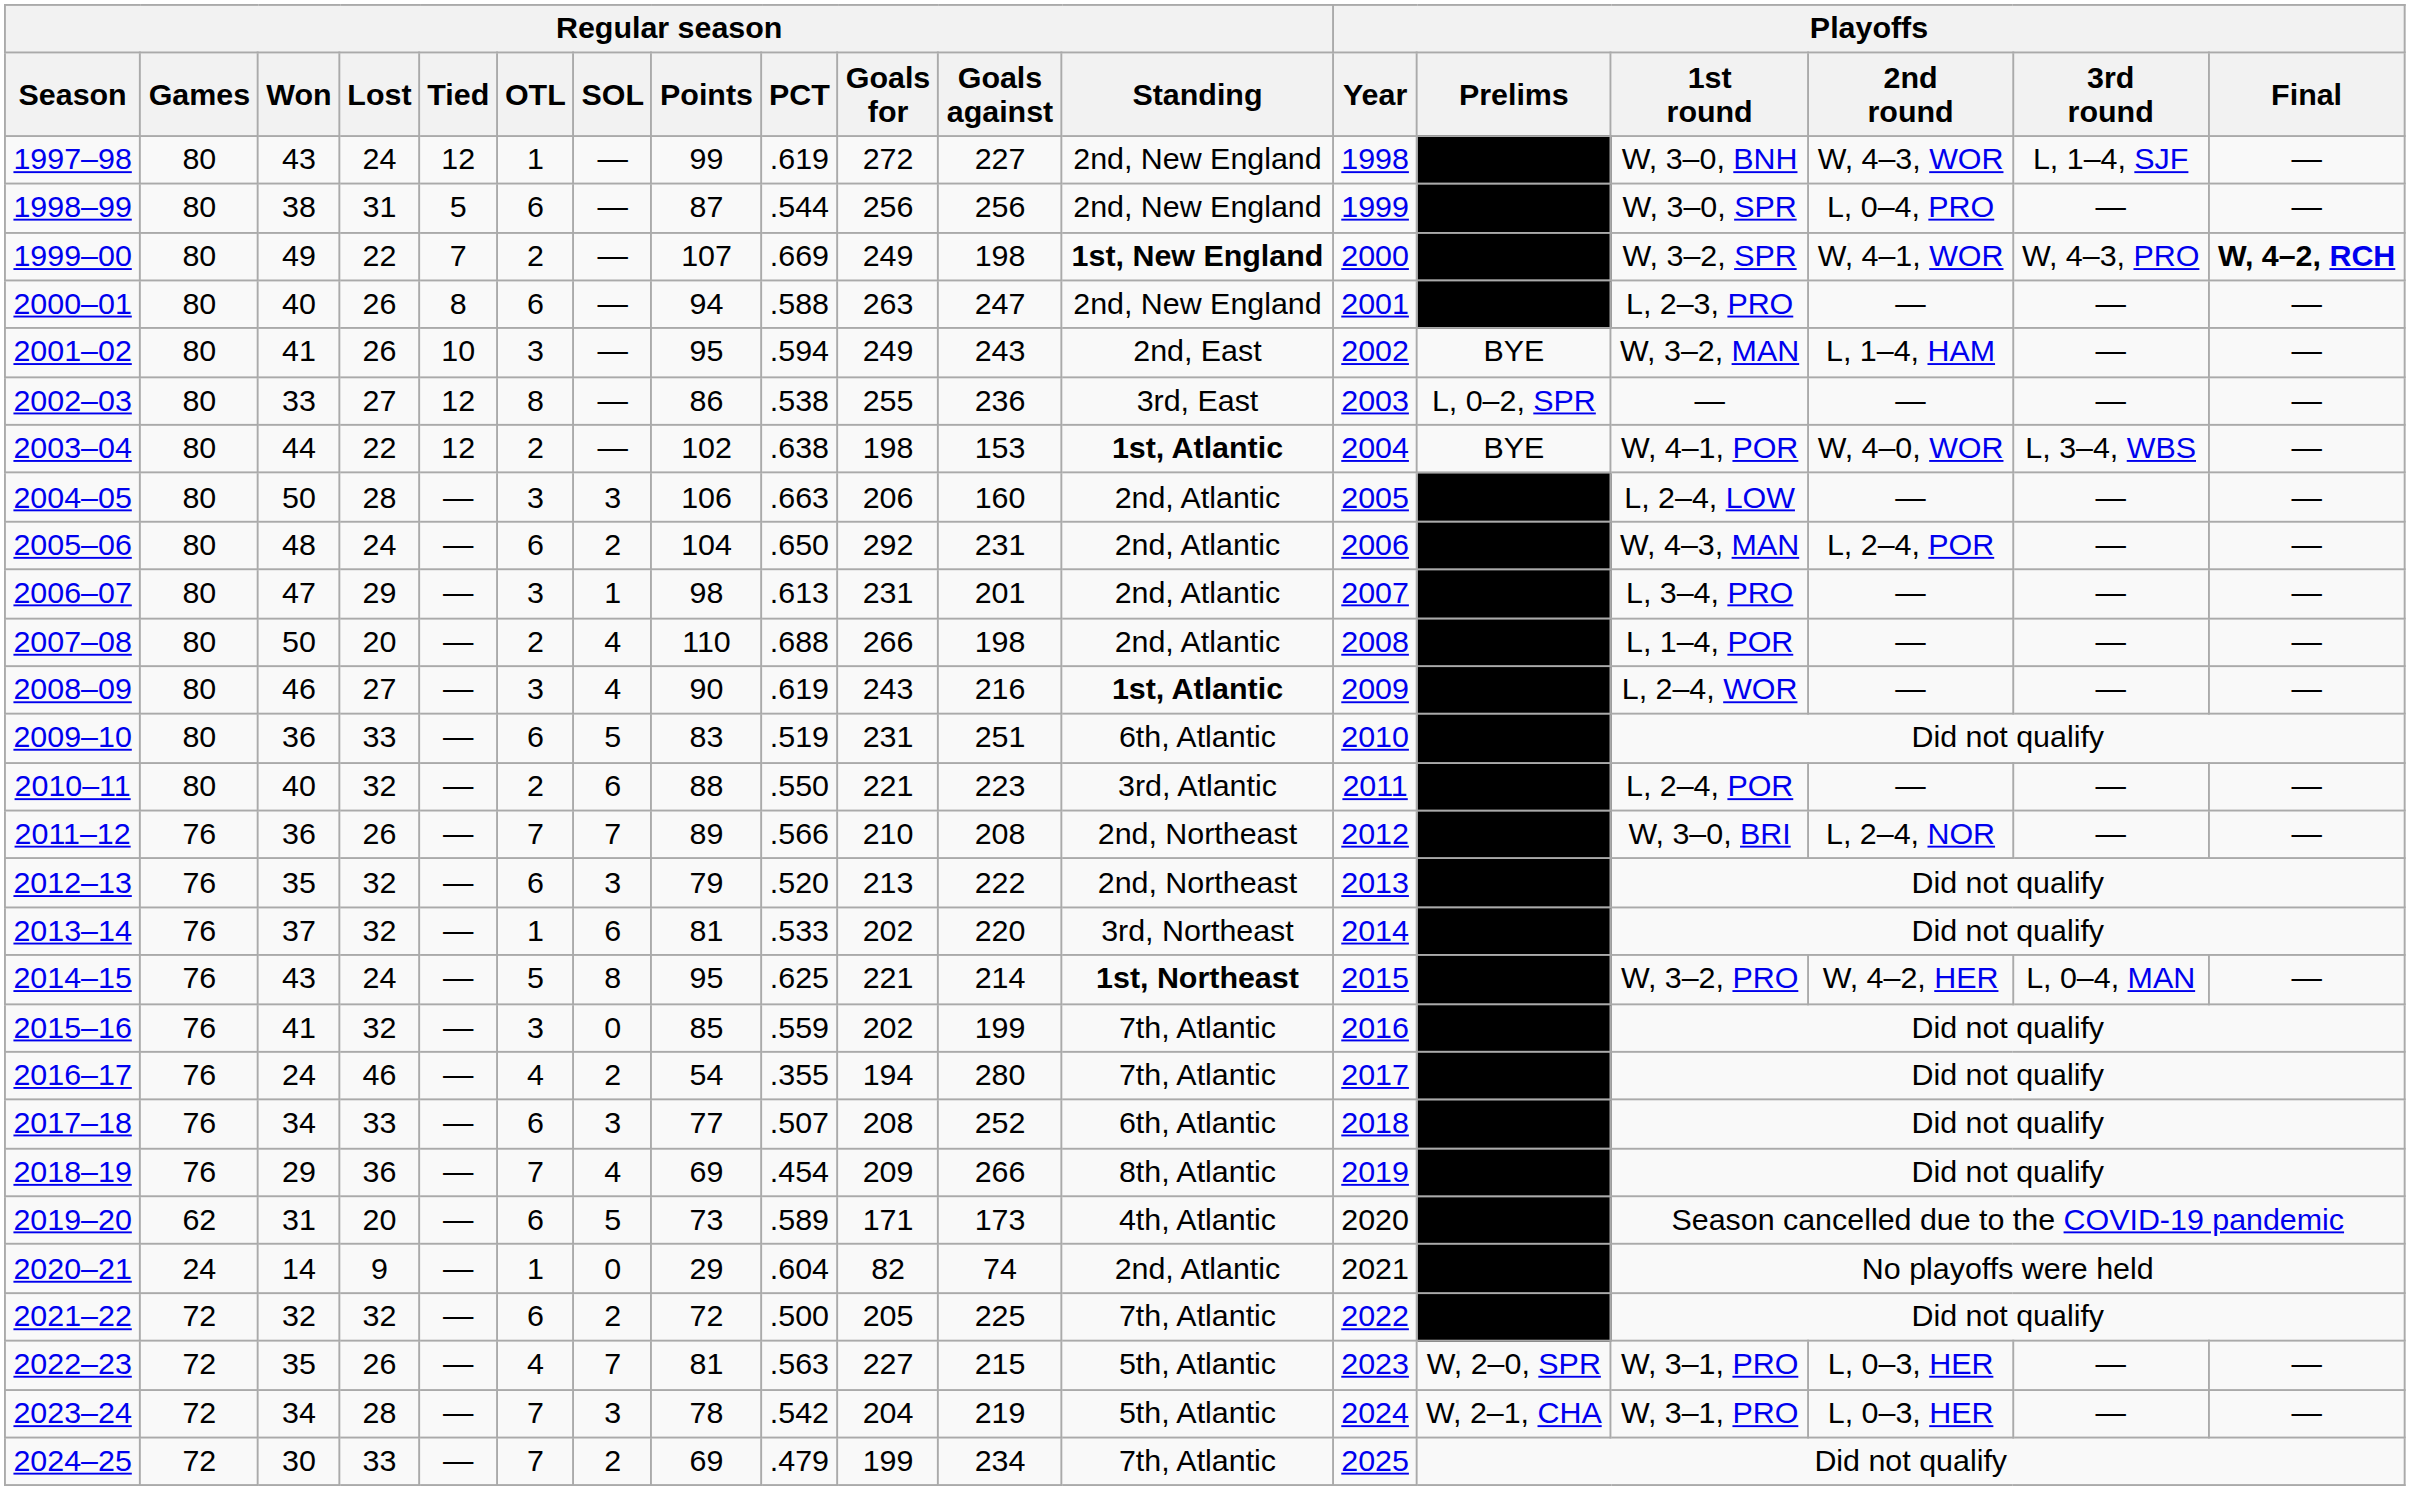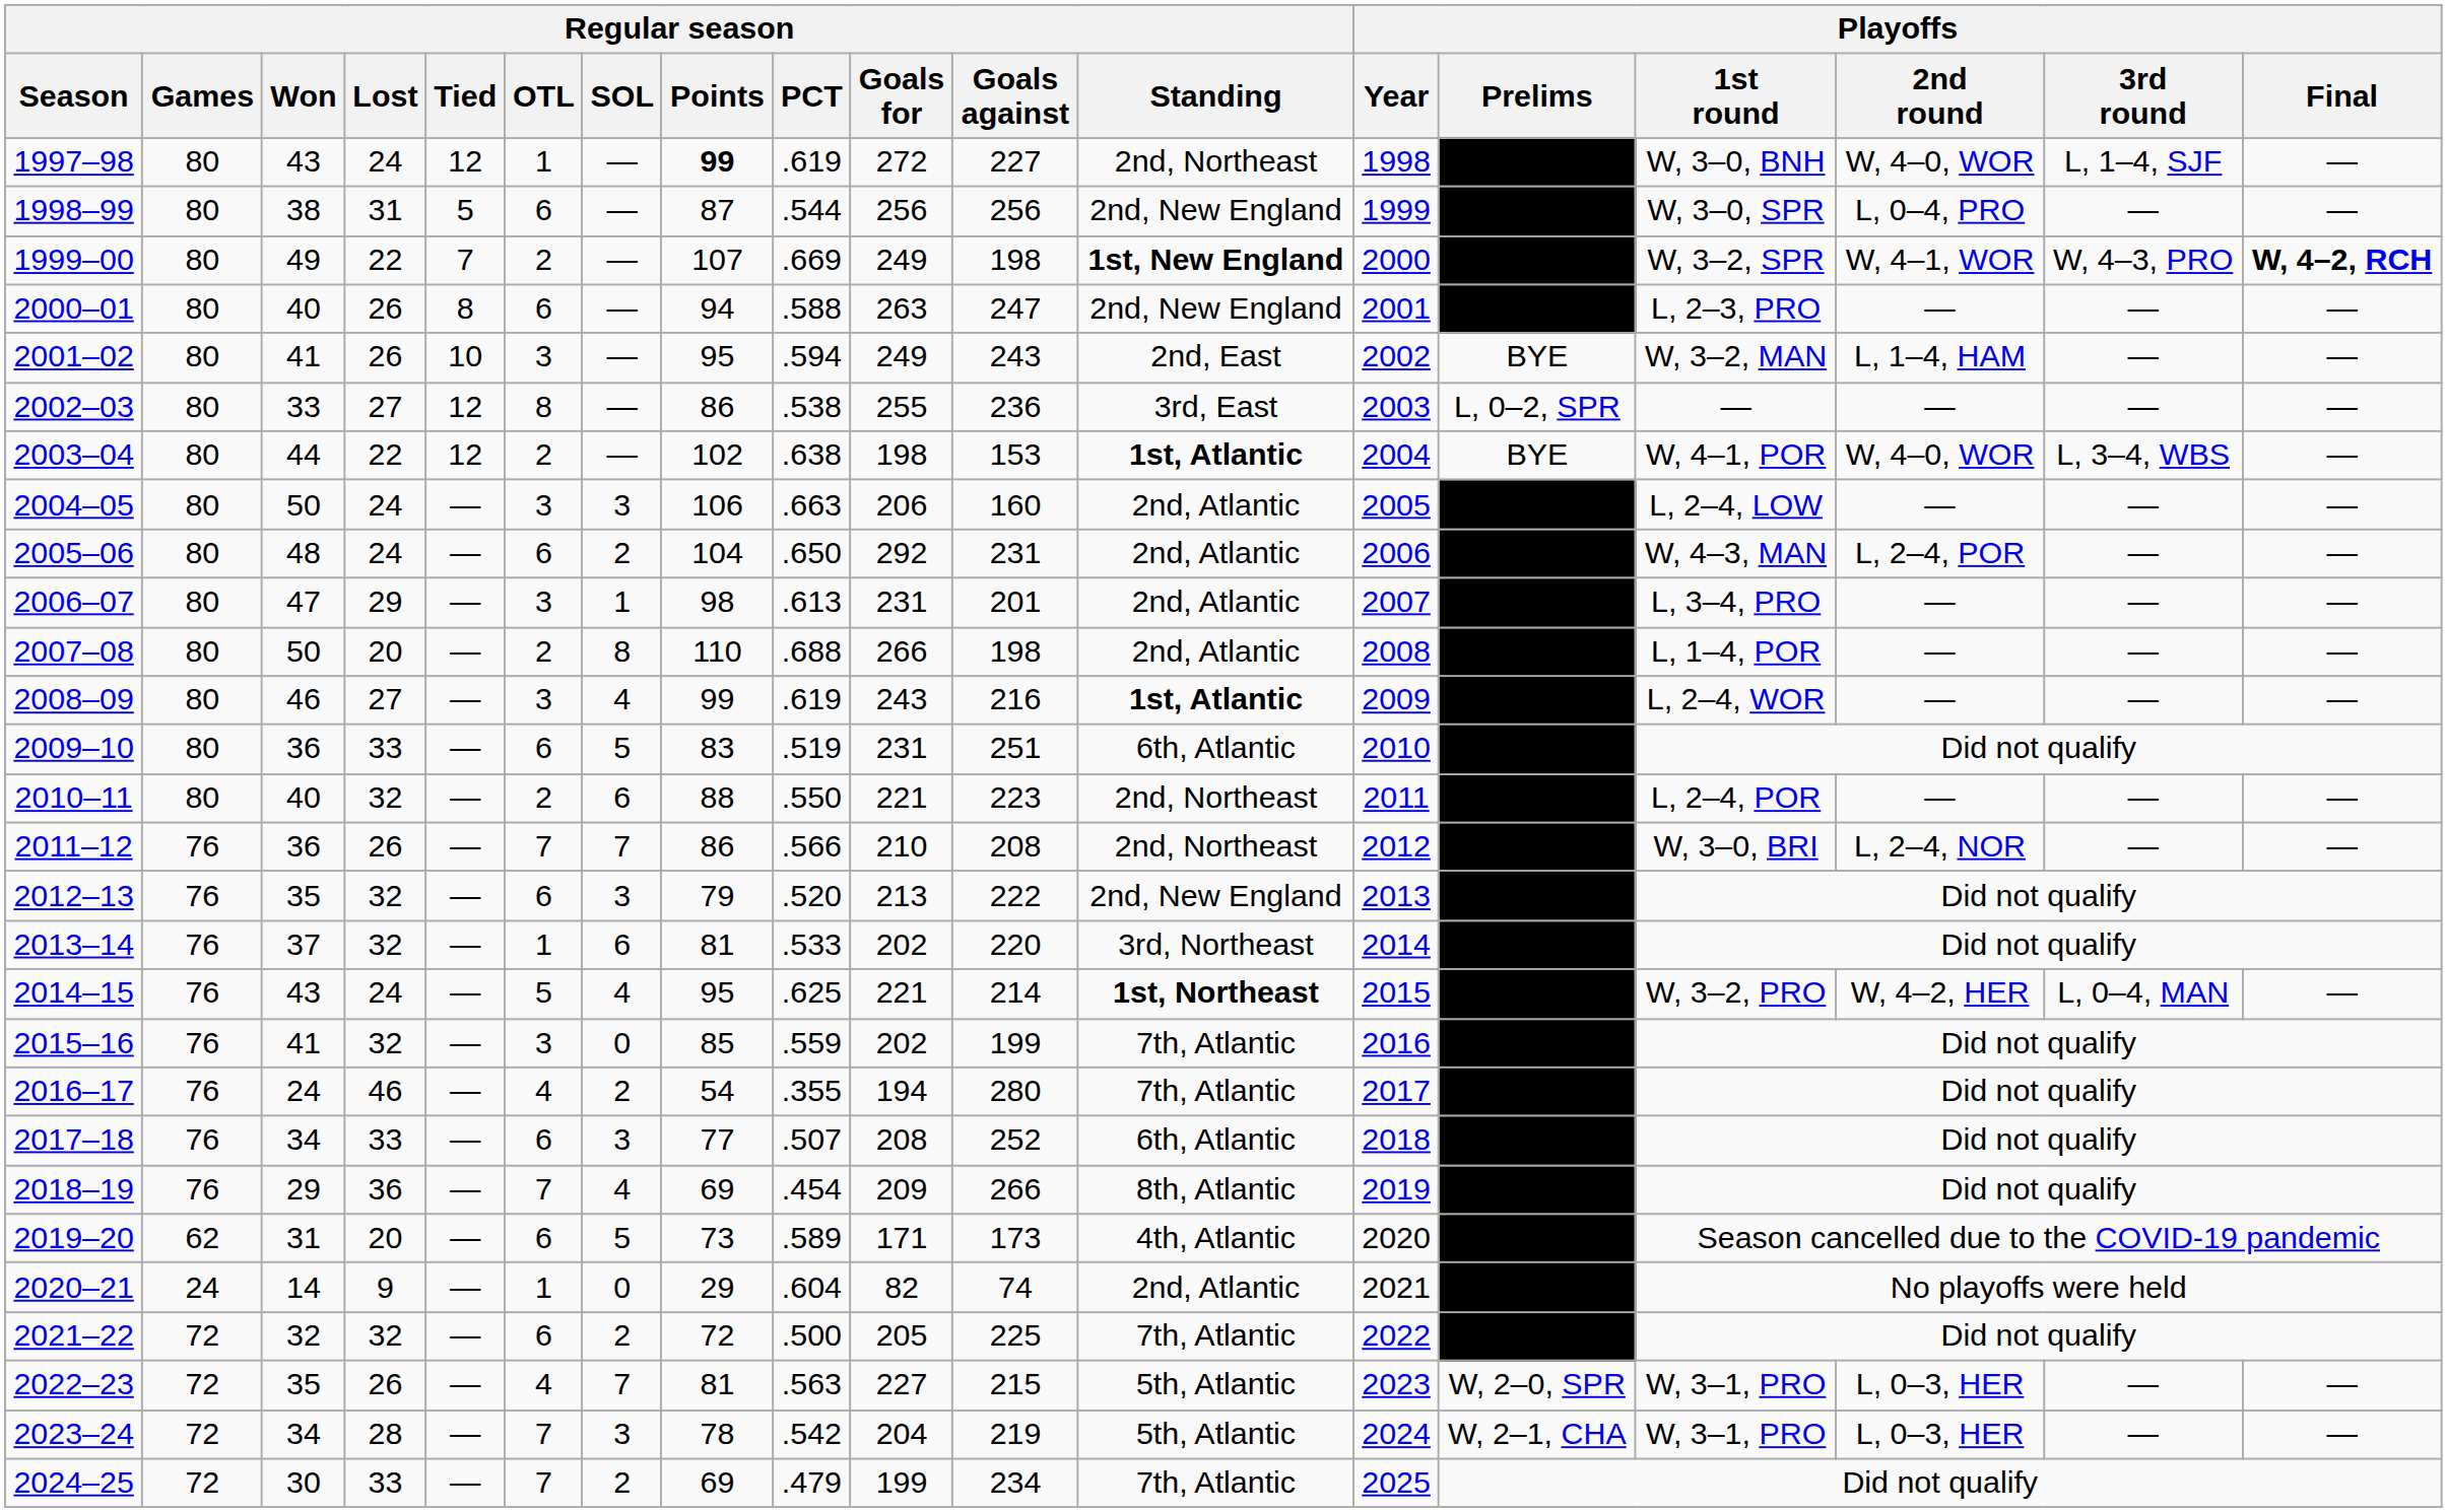1997–98 | Regular season / Points: normal -> bold
1997–98 | Regular season / Standing: 2nd, New England -> 2nd, Northeast
1997–98 | Playoffs / 2nd round: W, 4–3, WOR -> W, 4–0, WOR
2004–05 | Regular season / Lost: 28 -> 24
2007–08 | Regular season / SOL: 4 -> 8
2008–09 | Regular season / Points: 90 -> 99
2010–11 | Regular season / Standing: 3rd, Atlantic -> 2nd, Northeast
2011–12 | Regular season / Points: 89 -> 86
2012–13 | Regular season / Standing: 2nd, Northeast -> 2nd, New England
2014–15 | Regular season / SOL: 8 -> 4
